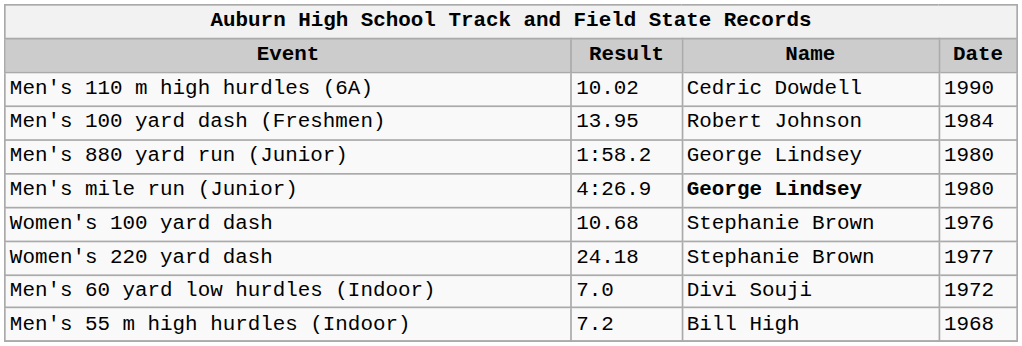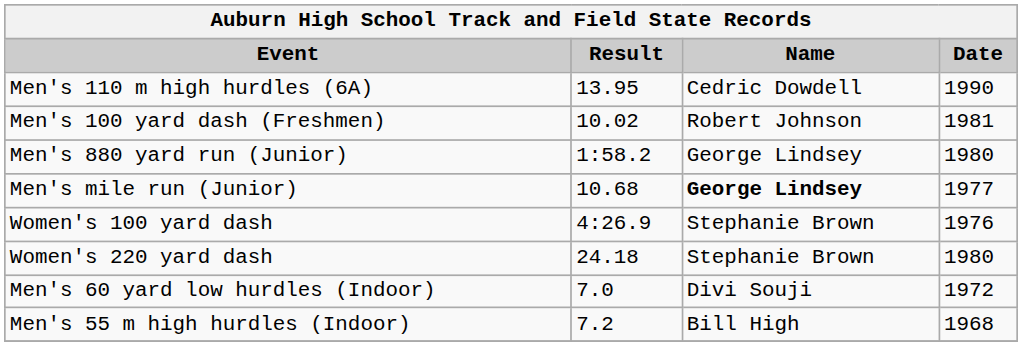Men's 110 m high hurdles (6A) | Result: 10.02 -> 13.95
Men's 100 yard dash (Freshmen) | Result: 13.95 -> 10.02
Men's 100 yard dash (Freshmen) | Date: 1984 -> 1981
Men's mile run (Junior) | Result: 4:26.9 -> 10.68
Men's mile run (Junior) | Date: 1980 -> 1977
Women's 100 yard dash | Result: 10.68 -> 4:26.9
Women's 220 yard dash | Date: 1977 -> 1980
